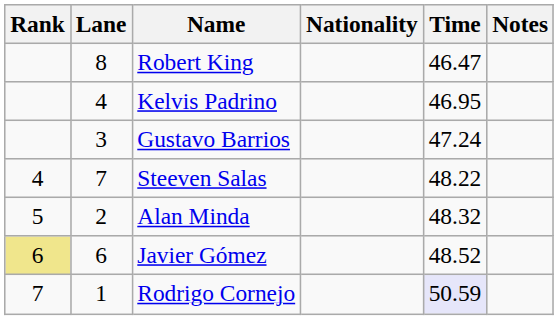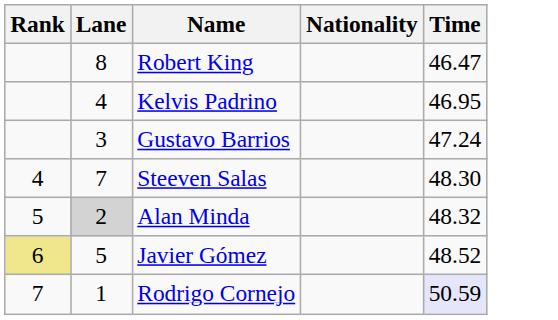- column: Notes
Steeven Salas | Time: 48.22 -> 48.30
Alan Minda | Lane: no background -> lightgrey background
Javier Gómez | Lane: 6 -> 5
